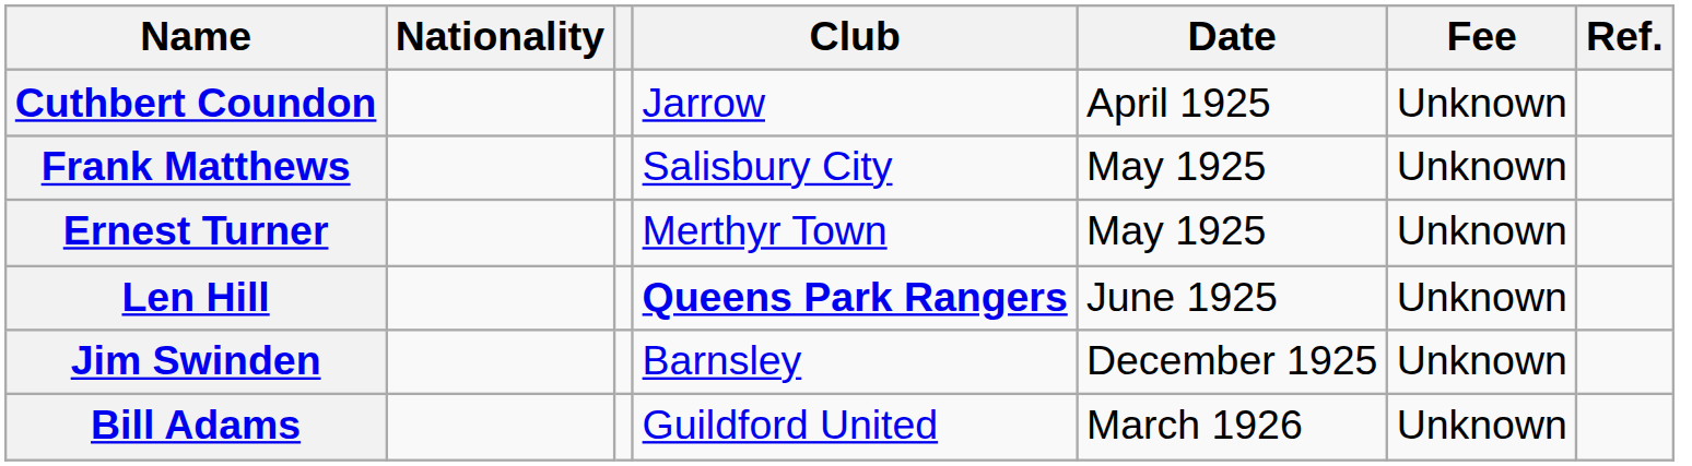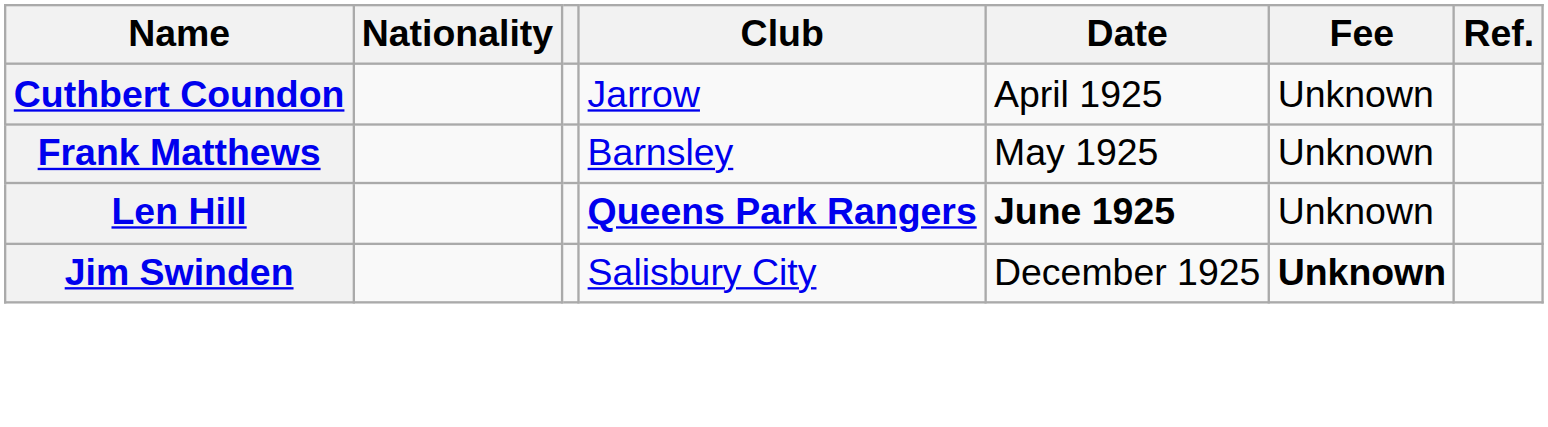Frank Matthews | Club: Salisbury City -> Barnsley
- row: Ernest Turner | Merthyr Town | May 1925 | Unknown
Len Hill | Date: normal -> bold
Jim Swinden | Club: Barnsley -> Salisbury City
Jim Swinden | Fee: normal -> bold
- row: Bill Adams | Guildford United | March 1926 | Unknown
